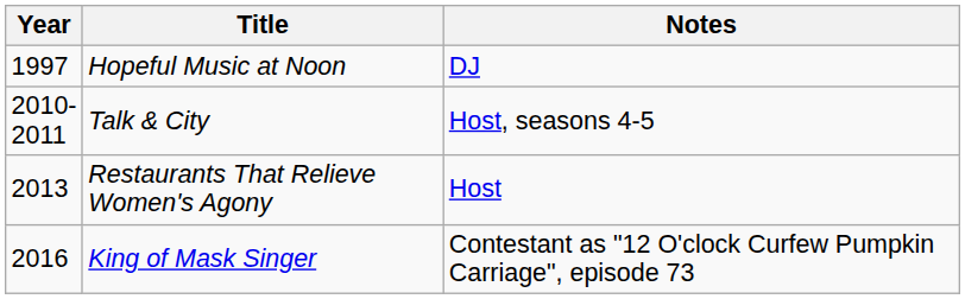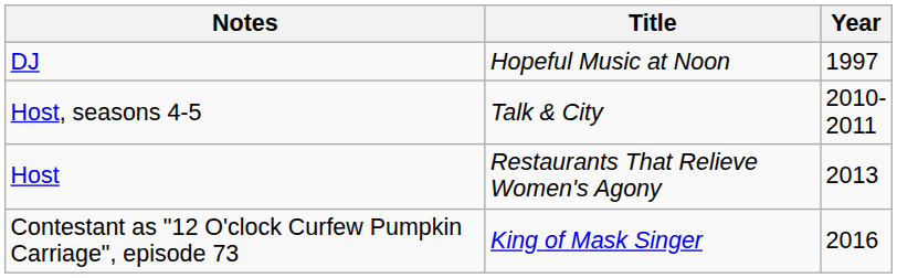columns swapped: Year <-> Notes
